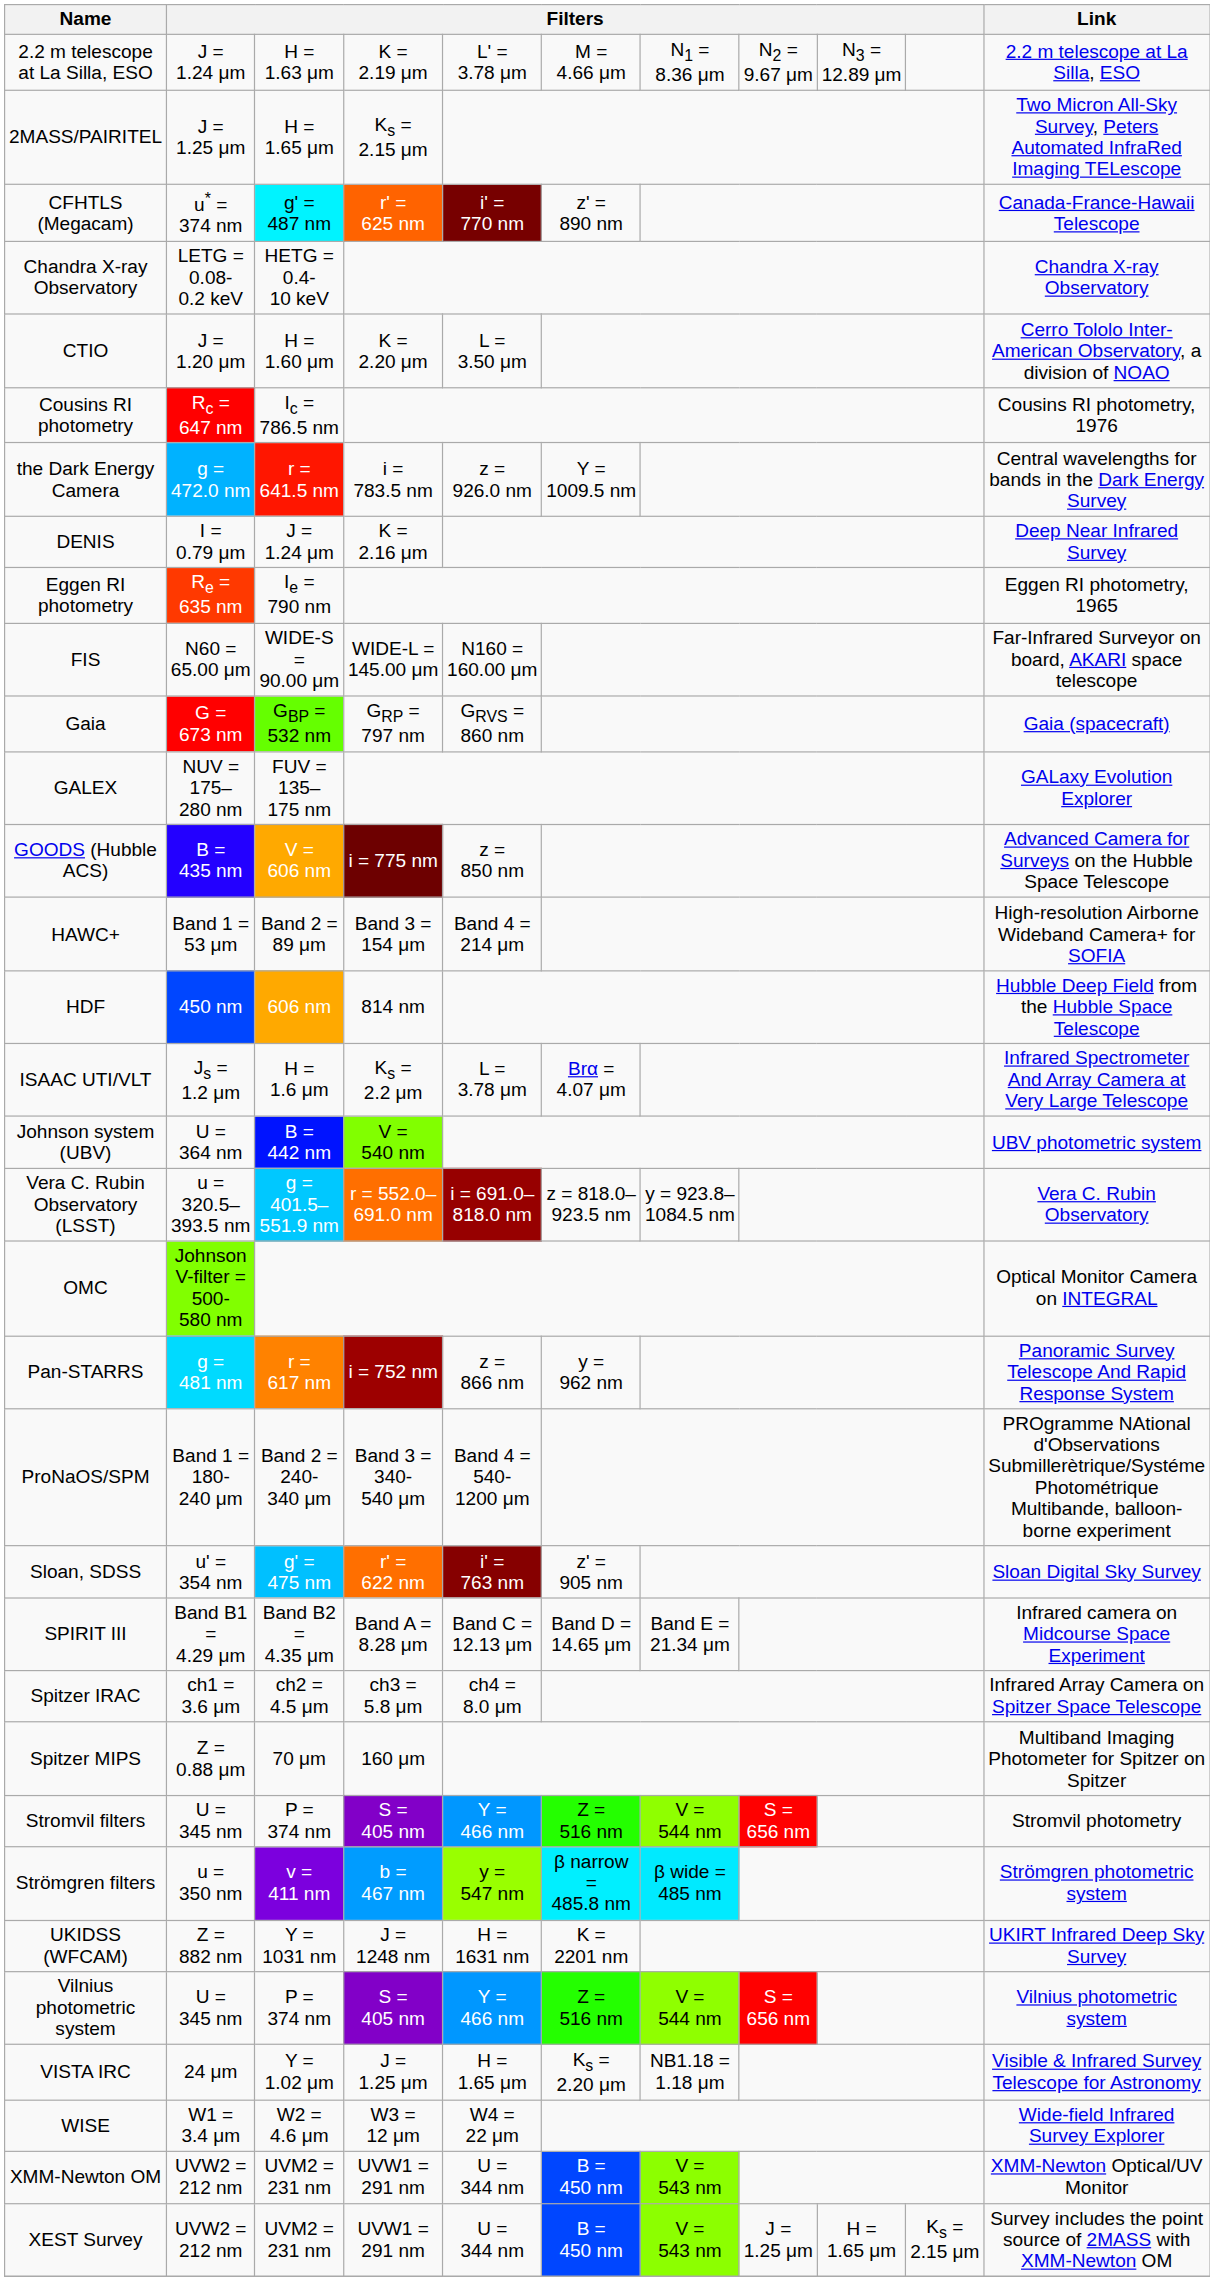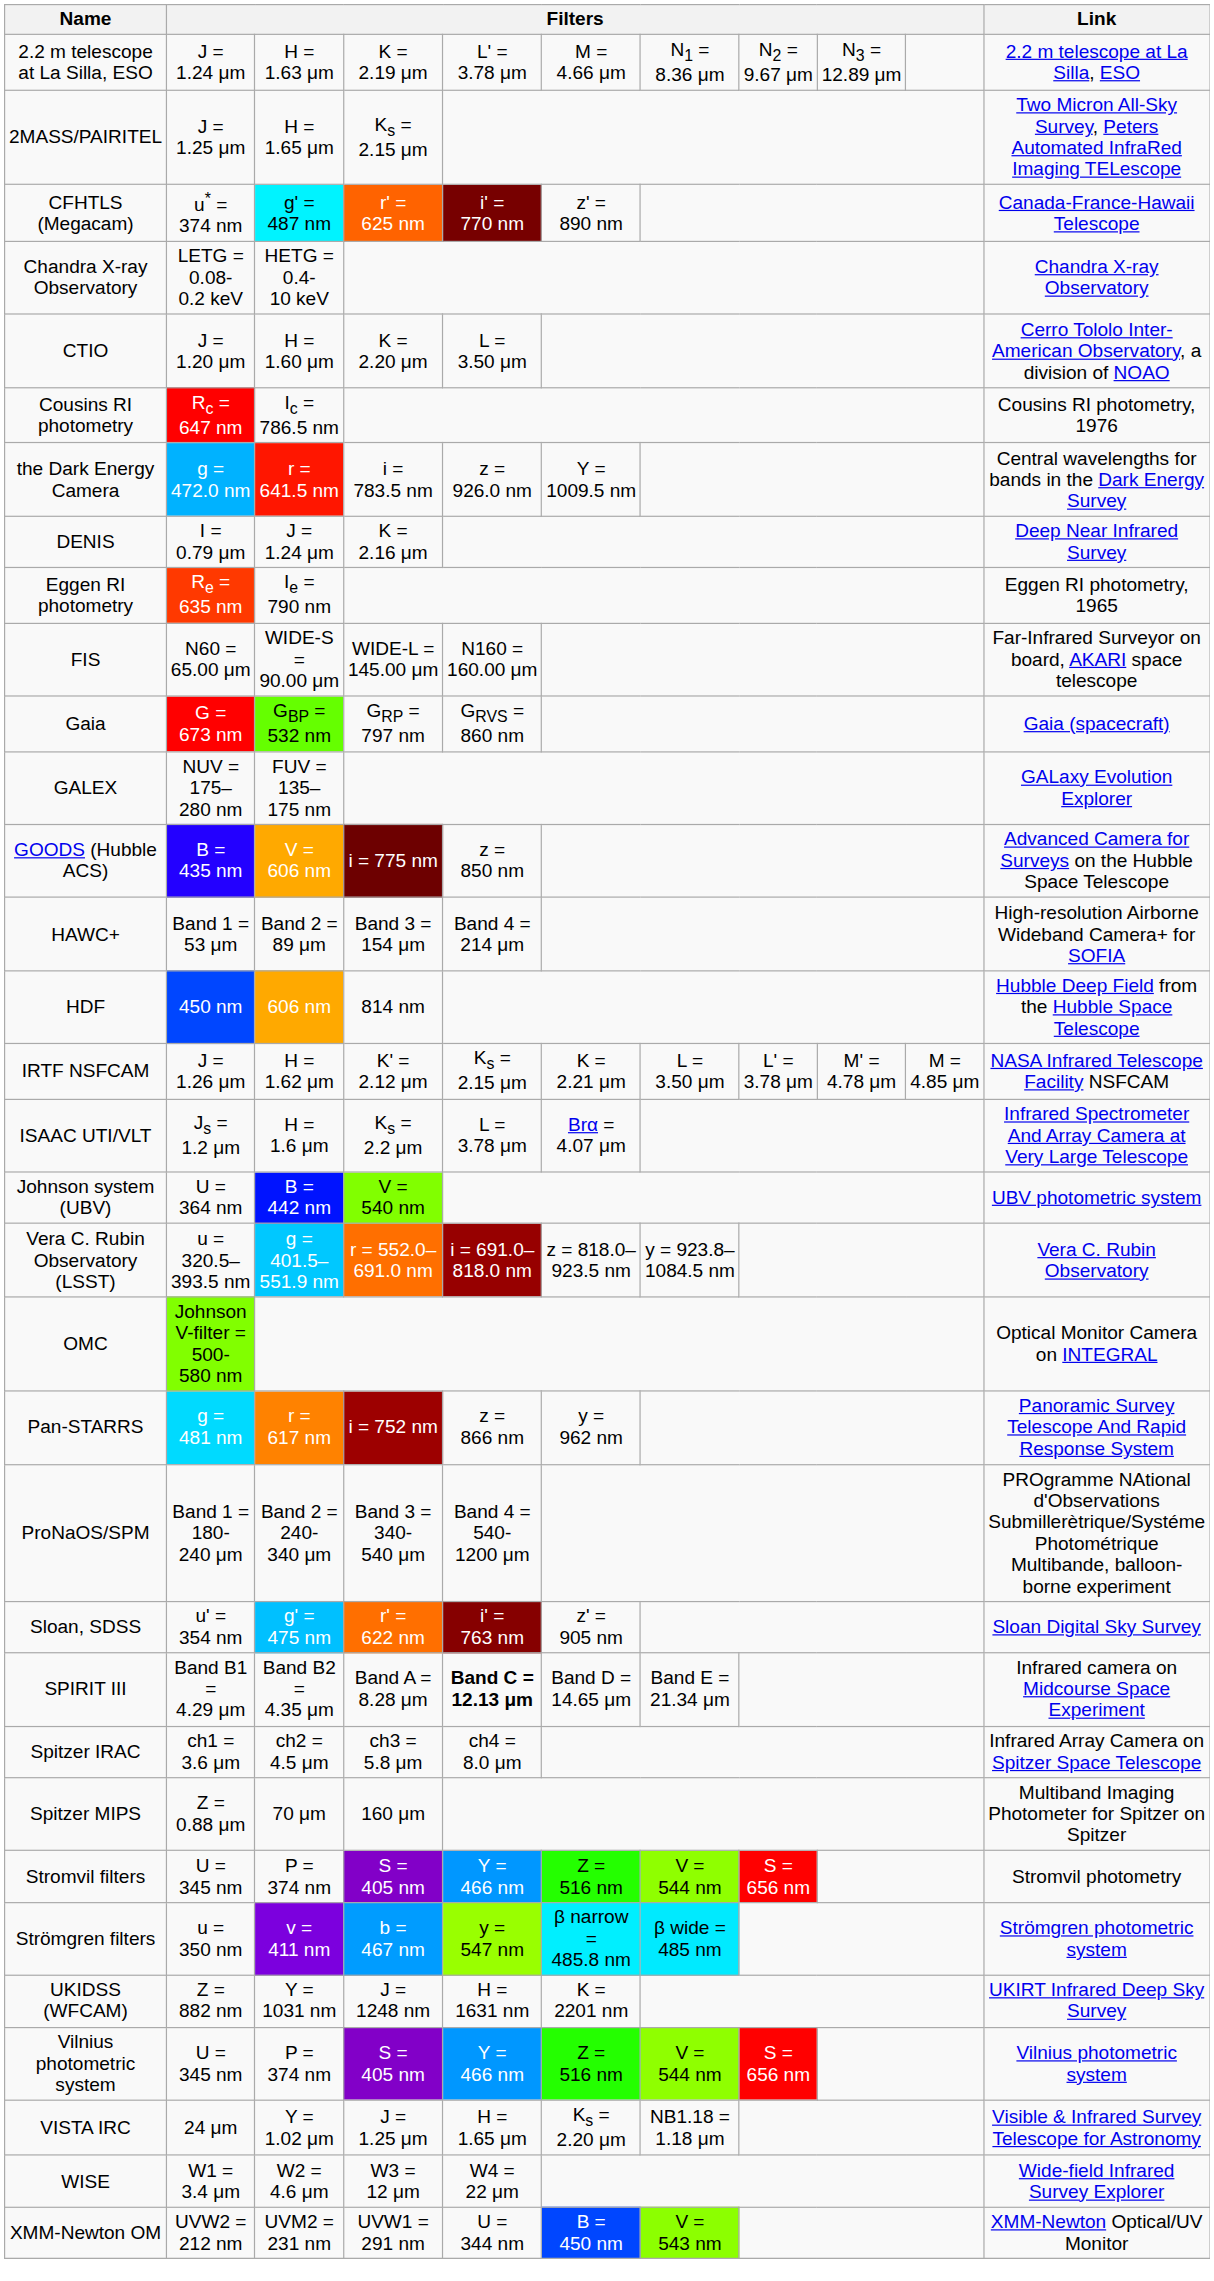+ row: IRTF NSFCAM | J = 1.26 μm | H = 1.62 μm | K' = 2.12 μm | Ks = 2.15 μm | K = 2.21 μm | L = 3.50 μm | L' = 3.78 μm | M' = 4.78 μm | M = 4.85 μm | NASA Infrared Telescope Facility NSFCAM
SPIRIT III | column 5: normal -> bold
- row: XEST Survey | UVW2 = 212 nm | UVM2 = 231 nm | UVW1 = 291 nm | U = 344 nm | B = 450 nm | V = 543 nm | J = 1.25 μm | H = 1.65 μm | Ks = 2.15 μm | Survey includes the point source of 2MASS with XMM-Newton OM
